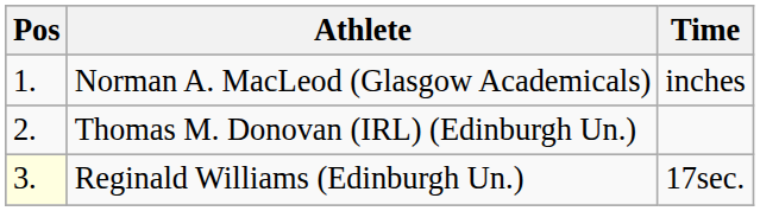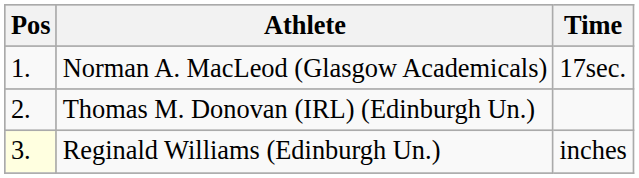Norman A. MacLeod (Glasgow Academicals) | Time: inches -> 17sec.
Reginald Williams (Edinburgh Un.) | Time: 17sec. -> inches
